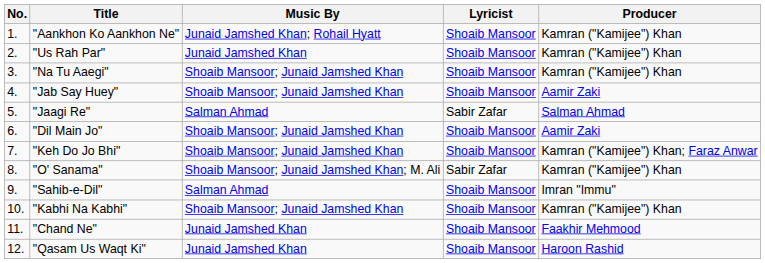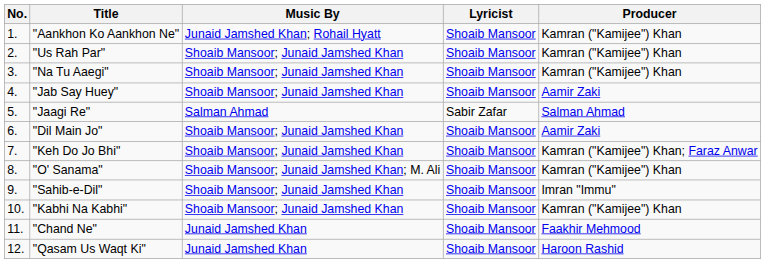"Us Rah Par" | Music By: Junaid Jamshed Khan -> Shoaib Mansoor; Junaid Jamshed Khan
"O' Sanama" | Lyricist: Sabir Zafar -> Shoaib Mansoor
"Sahib-e-Dil" | Music By: Salman Ahmad -> Shoaib Mansoor; Junaid Jamshed Khan
